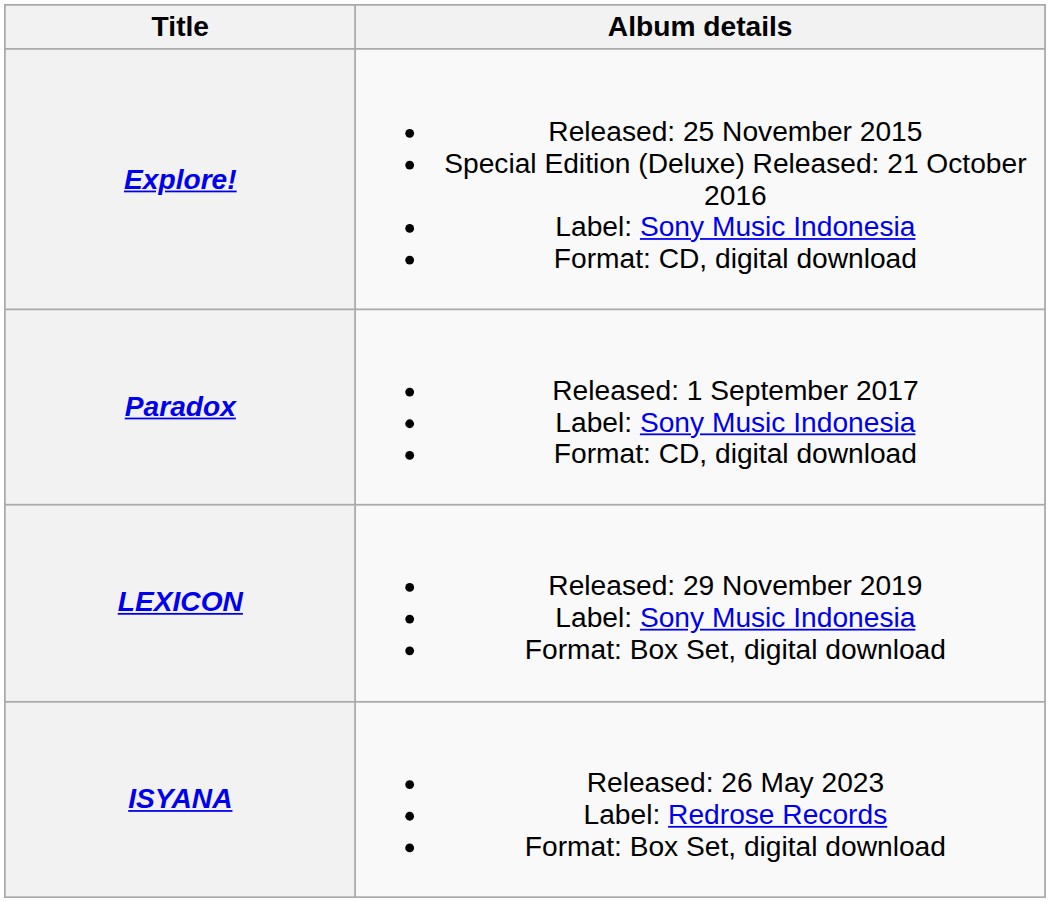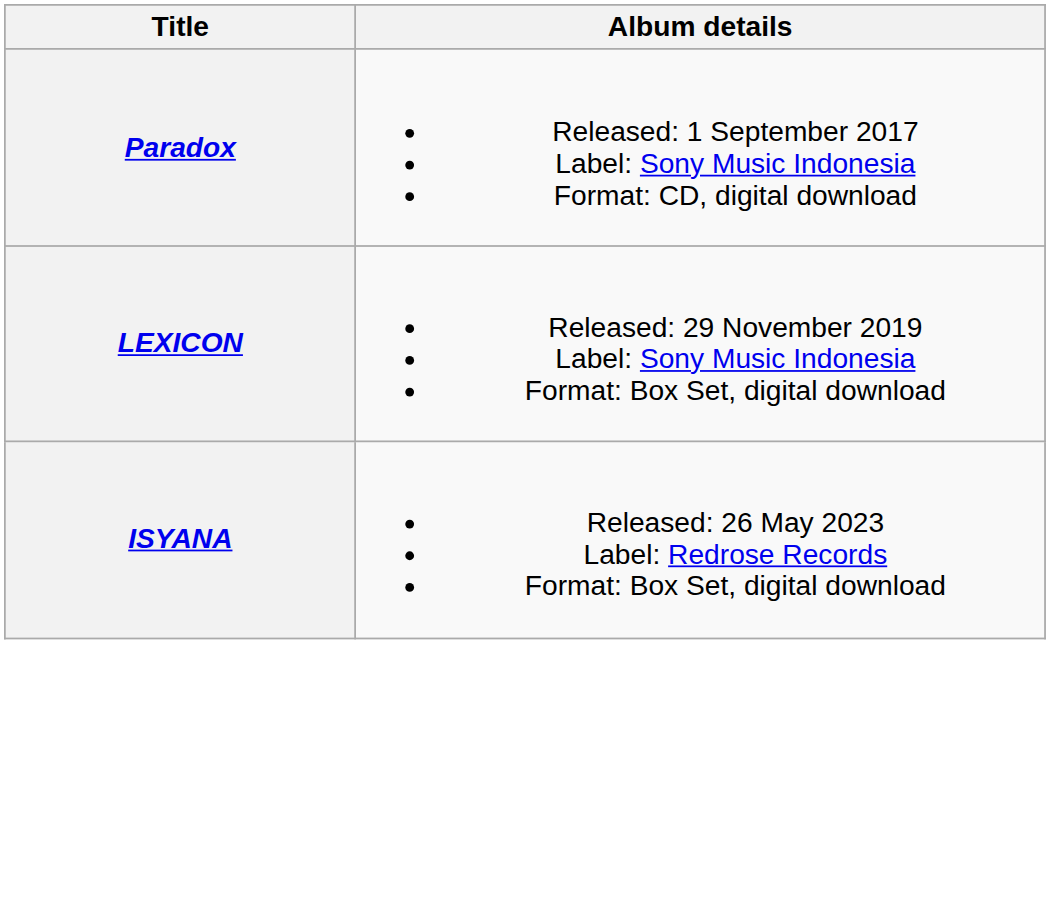- row: Explore! | Released: 25 November 2015 Special Edition (Deluxe) Released: 21 October 2016 Label: Sony Music Indonesia Format: CD, digital download
